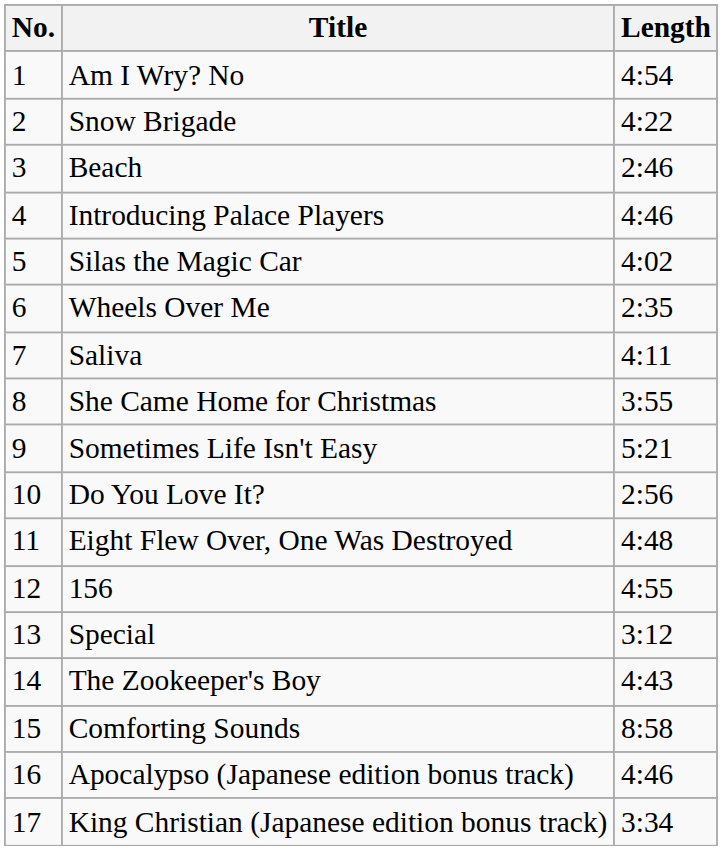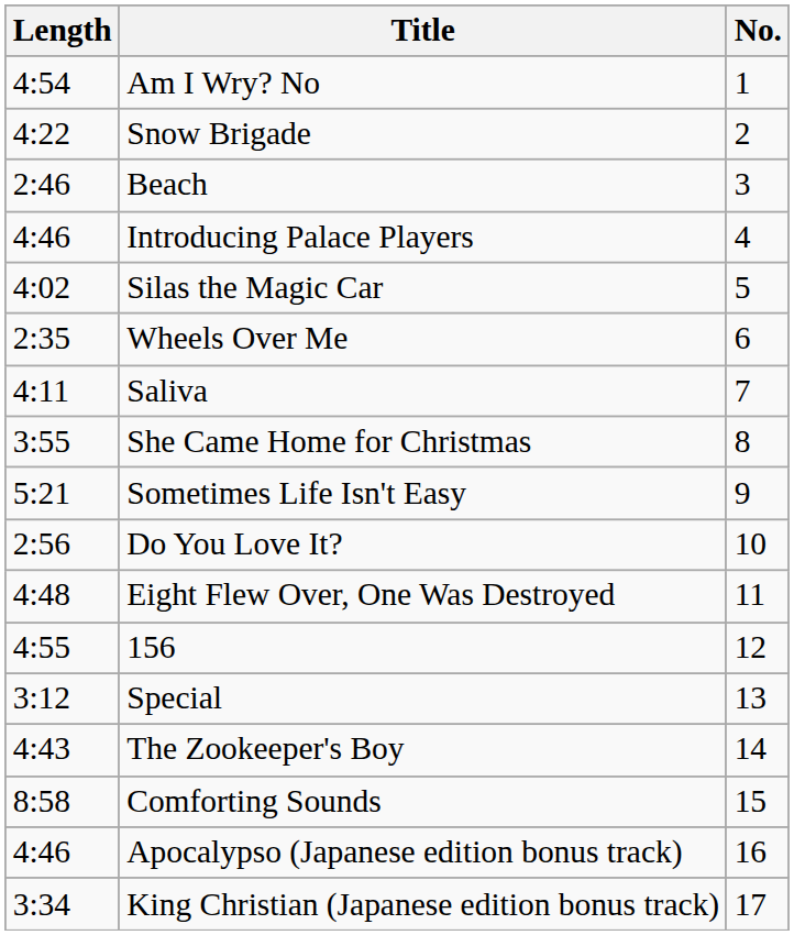columns swapped: No. <-> Length
